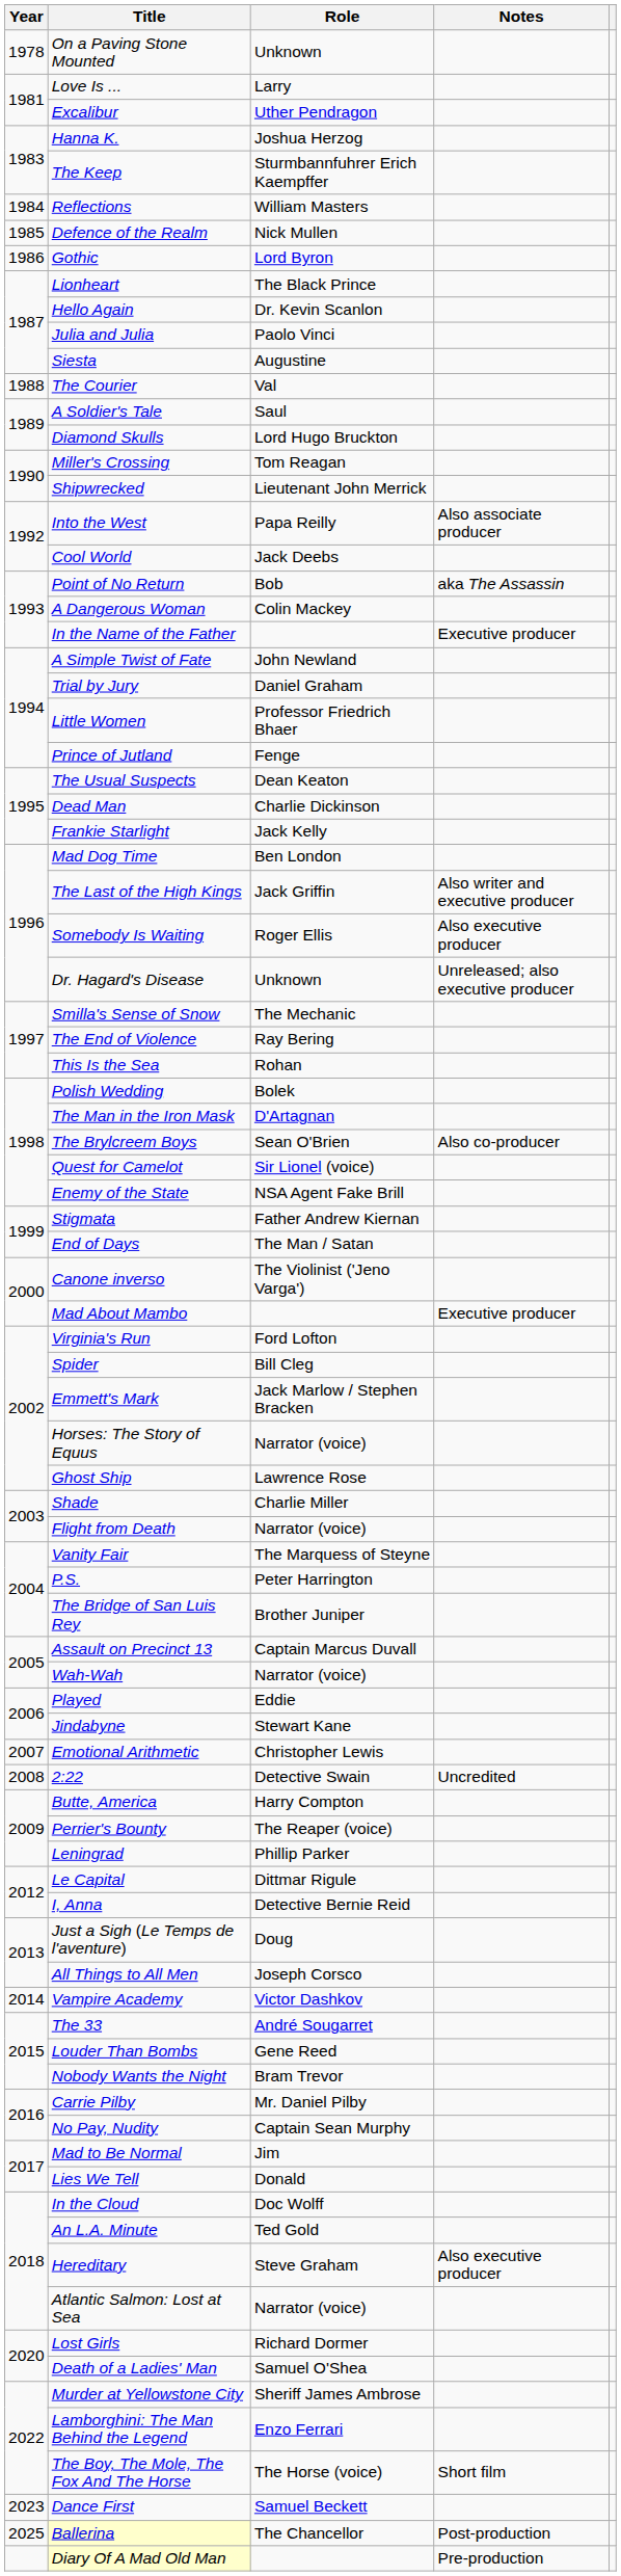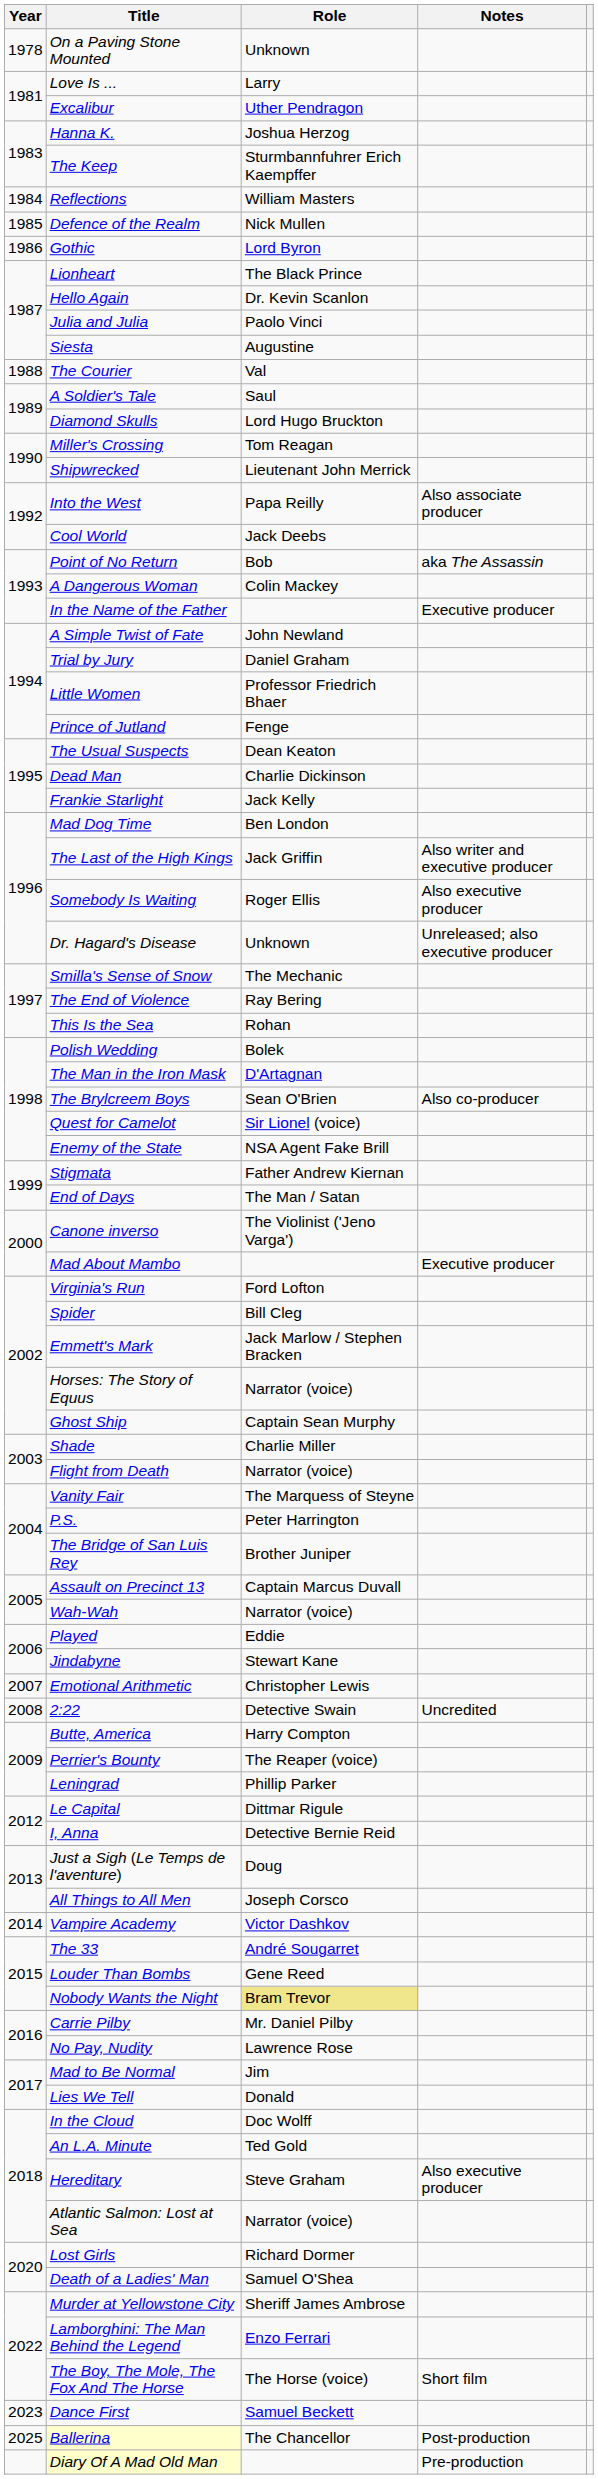Ghost Ship | Role: Lawrence Rose -> Captain Sean Murphy
Nobody Wants the Night | Role: no background -> khaki background
No Pay, Nudity | Role: Captain Sean Murphy -> Lawrence Rose
